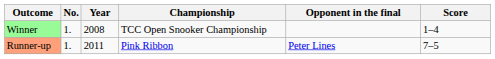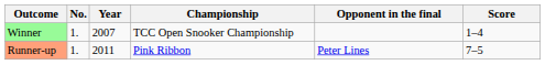Winner | Year: 2008 -> 2007
